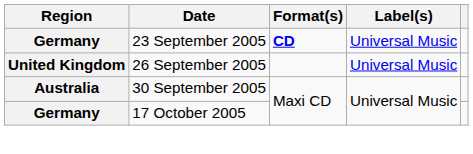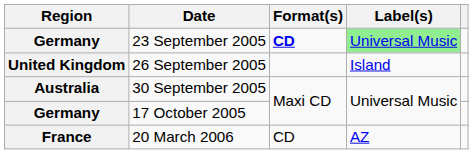23 September 2005 | Label(s): no background -> lightgreen background
26 September 2005 | Label(s): Universal Music -> Island
+ row: France | 20 March 2006 | CD | AZ
